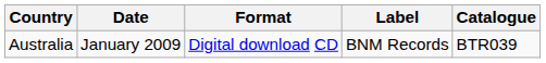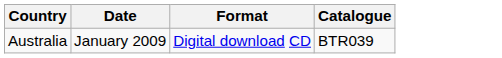- column: Label | BNM Records
